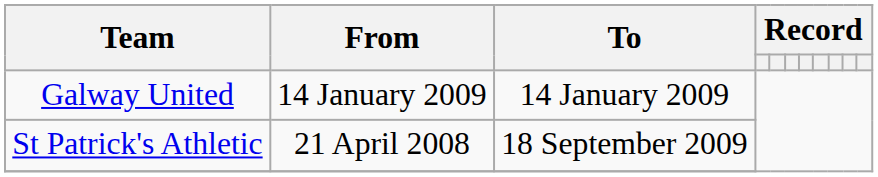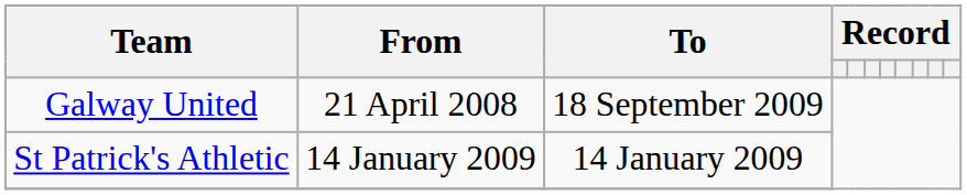Galway United | From: 14 January 2009 -> 21 April 2008
Galway United | To: 14 January 2009 -> 18 September 2009
St Patrick's Athletic | From: 21 April 2008 -> 14 January 2009
St Patrick's Athletic | To: 18 September 2009 -> 14 January 2009
